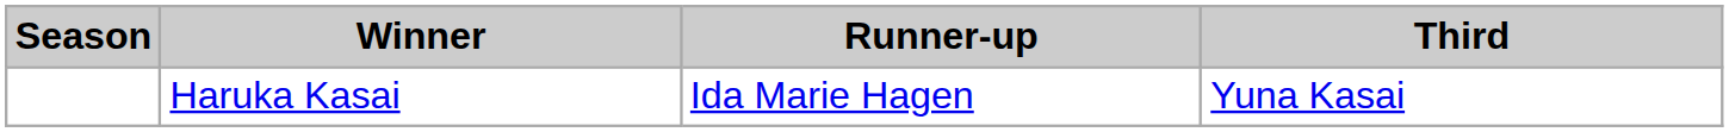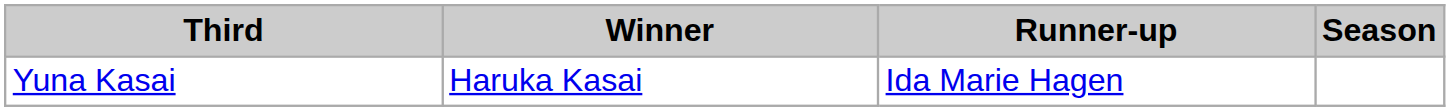columns swapped: Season <-> Third
